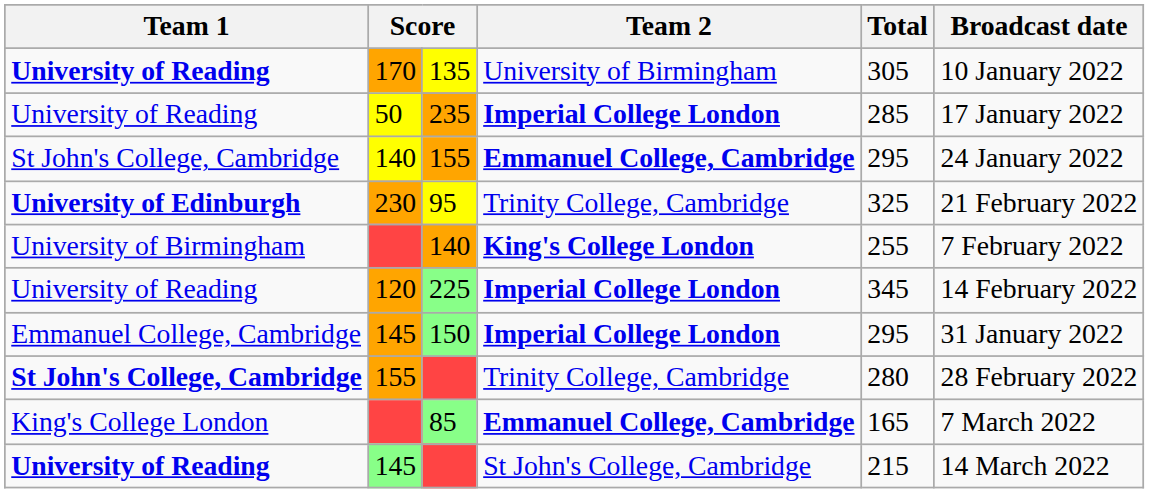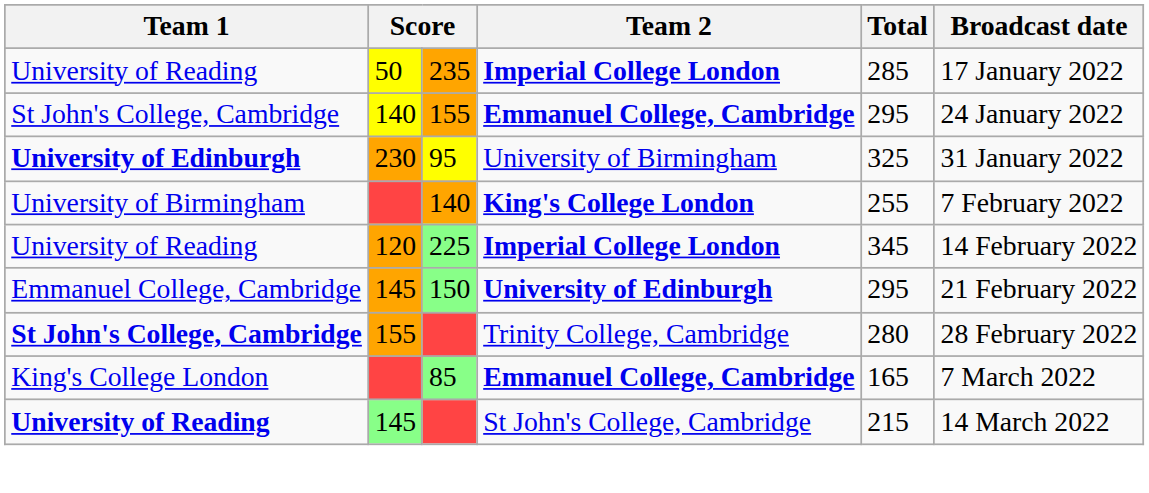- row: University of Reading | 170 | 135 | University of Birmingham | 305 | 10 January 2022
95 | Team 2: Trinity College, Cambridge -> University of Birmingham
95 | Broadcast date: 21 February 2022 -> 31 January 2022
150 | Team 2: Imperial College London -> University of Edinburgh
150 | Broadcast date: 31 January 2022 -> 21 February 2022
